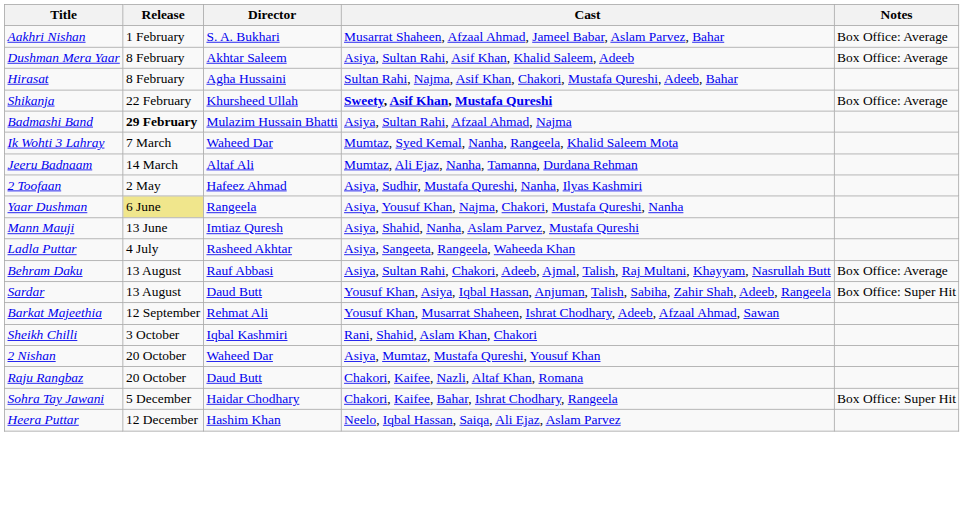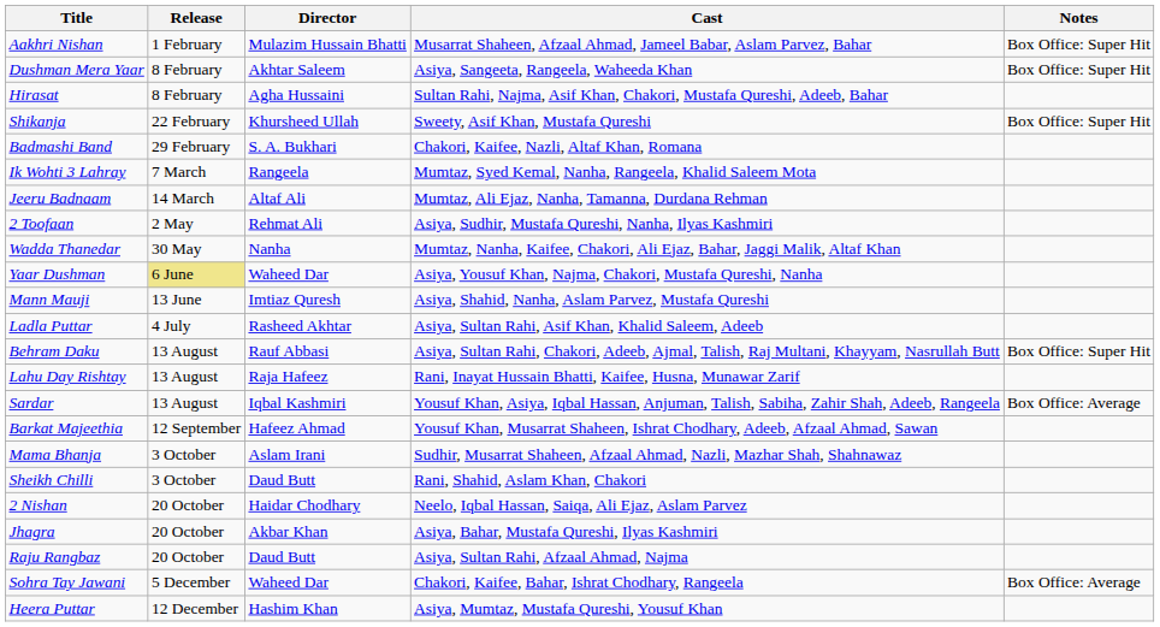Aakhri Nishan | Director: S. A. Bukhari -> Mulazim Hussain Bhatti
Aakhri Nishan | Notes: Box Office: Average -> Box Office: Super Hit
Dushman Mera Yaar | Cast: Asiya, Sultan Rahi, Asif Khan, Khalid Saleem, Adeeb -> Asiya, Sangeeta, Rangeela, Waheeda Khan
Dushman Mera Yaar | Notes: Box Office: Average -> Box Office: Super Hit
Shikanja | Cast: bold -> normal
Shikanja | Notes: Box Office: Average -> Box Office: Super Hit
Badmashi Band | Release: bold -> normal
Badmashi Band | Director: Mulazim Hussain Bhatti -> S. A. Bukhari
Badmashi Band | Cast: Asiya, Sultan Rahi, Afzaal Ahmad, Najma -> Chakori, Kaifee, Nazli, Altaf Khan, Romana
Ik Wohti 3 Lahray | Director: Waheed Dar -> Rangeela
2 Toofaan | Director: Hafeez Ahmad -> Rehmat Ali
+ row: Wadda Thanedar | 30 May | Nanha | Mumtaz, Nanha, Kaifee, Chakori, Ali Ejaz, Bahar, Jaggi Malik, Altaf Khan
Yaar Dushman | Director: Rangeela -> Waheed Dar
Ladla Puttar | Cast: Asiya, Sangeeta, Rangeela, Waheeda Khan -> Asiya, Sultan Rahi, Asif Khan, Khalid Saleem, Adeeb
Behram Daku | Notes: Box Office: Average -> Box Office: Super Hit
+ row: Lahu Day Rishtay | 13 August | Raja Hafeez | Rani, Inayat Hussain Bhatti, Kaifee, Husna, Munawar Zarif
Sardar | Director: Daud Butt -> Iqbal Kashmiri
Sardar | Notes: Box Office: Super Hit -> Box Office: Average
Barkat Majeethia | Director: Rehmat Ali -> Hafeez Ahmad
+ row: Mama Bhanja | 3 October | Aslam Irani | Sudhir, Musarrat Shaheen, Afzaal Ahmad, Nazli, Mazhar Shah, Shahnawaz
Sheikh Chilli | Director: Iqbal Kashmiri -> Daud Butt
2 Nishan | Director: Waheed Dar -> Haidar Chodhary
2 Nishan | Cast: Asiya, Mumtaz, Mustafa Qureshi, Yousuf Khan -> Neelo, Iqbal Hassan, Saiqa, Ali Ejaz, Aslam Parvez
+ row: Jhagra | 20 October | Akbar Khan | Asiya, Bahar, Mustafa Qureshi, Ilyas Kashmiri
Raju Rangbaz | Cast: Chakori, Kaifee, Nazli, Altaf Khan, Romana -> Asiya, Sultan Rahi, Afzaal Ahmad, Najma
Sohra Tay Jawani | Director: Haidar Chodhary -> Waheed Dar
Sohra Tay Jawani | Notes: Box Office: Super Hit -> Box Office: Average
Heera Puttar | Cast: Neelo, Iqbal Hassan, Saiqa, Ali Ejaz, Aslam Parvez -> Asiya, Mumtaz, Mustafa Qureshi, Yousuf Khan
